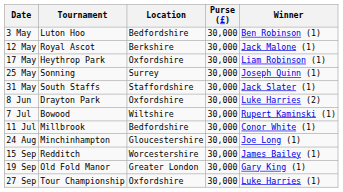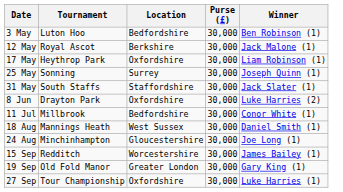- row: 7 Jul | Bowood | Wiltshire | 30,000 | Rupert Kaminski (1)
+ row: 18 Aug | Mannings Heath | West Sussex | 30,000 | Daniel Smith (1)
